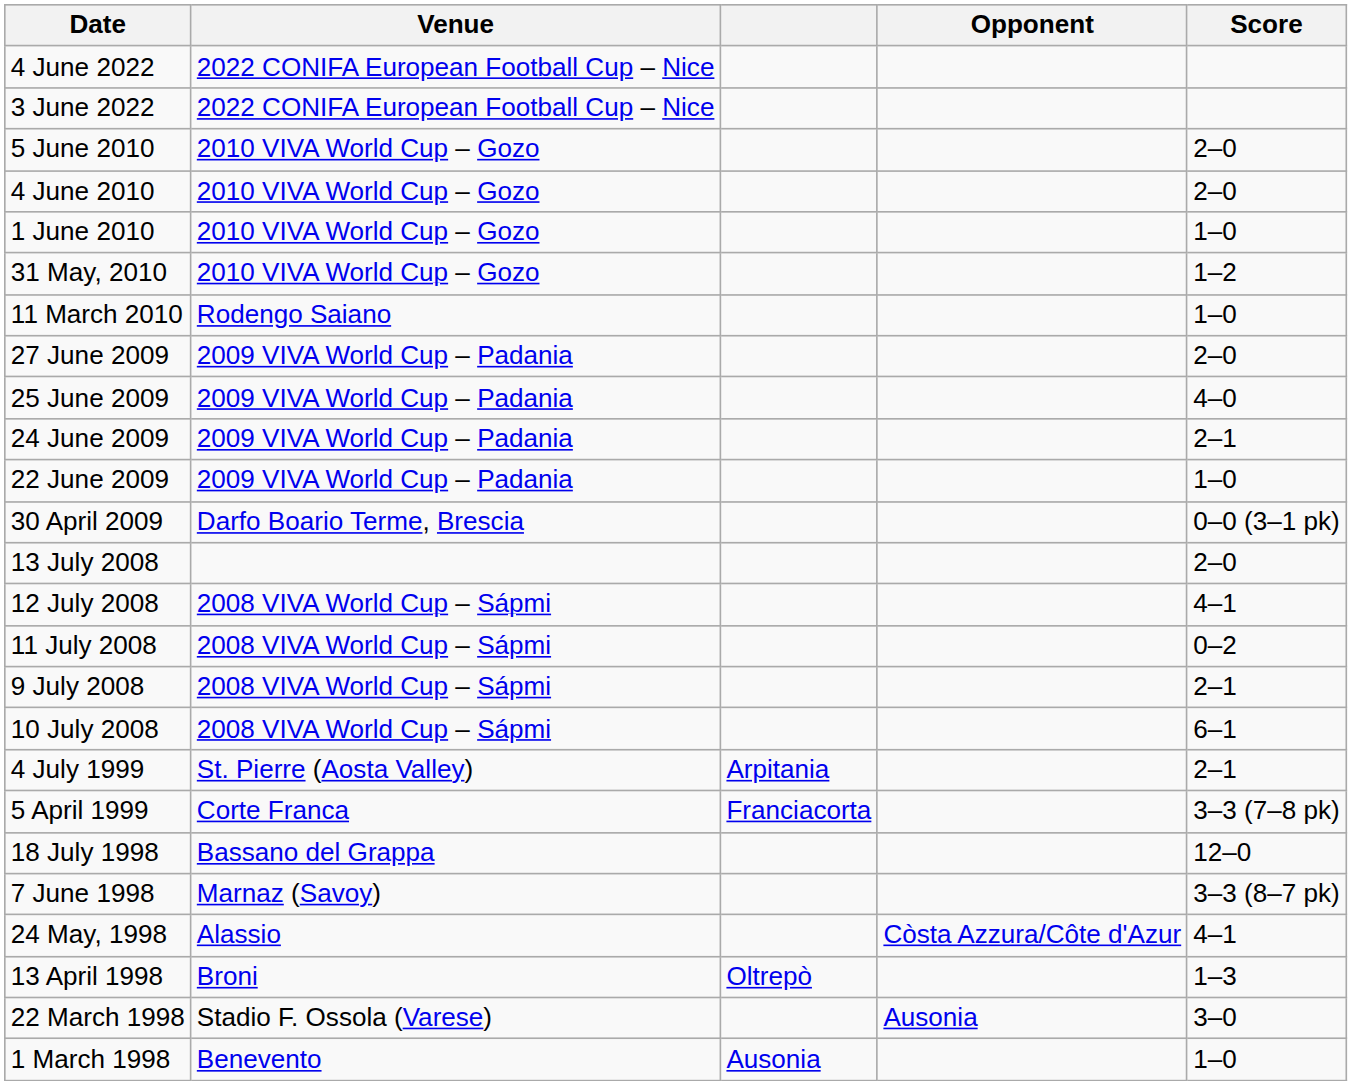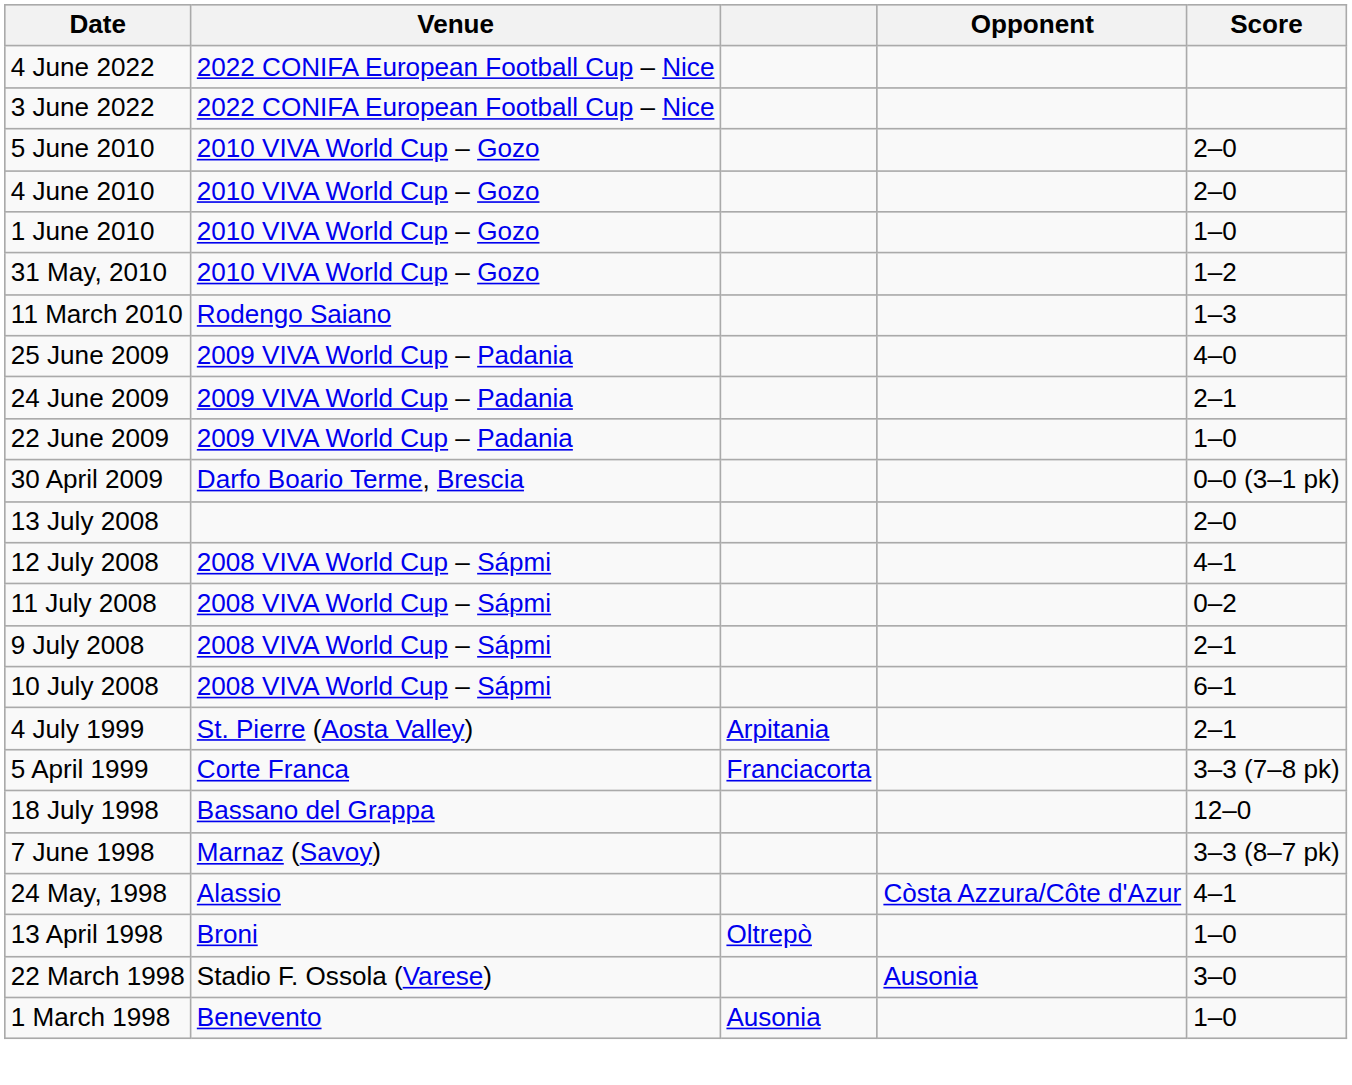11 March 2010 | Score: 1–0 -> 1–3
- row: 27 June 2009 | 2009 VIVA World Cup – Padania | 2–0
13 April 1998 | Score: 1–3 -> 1–0
